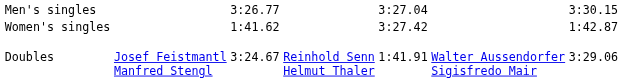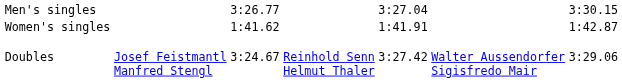Women's singles | column 5: 3:27.42 -> 1:41.91
Doubles | column 5: 1:41.91 -> 3:27.42
